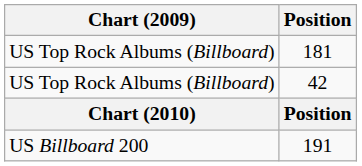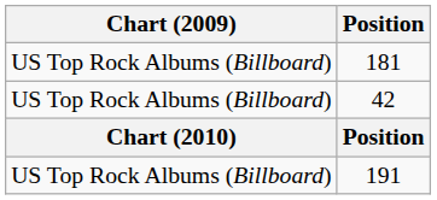191 | Chart (2009): US Billboard 200 -> US Top Rock Albums (Billboard)
